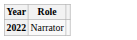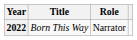+ column: Title | Born This Way
